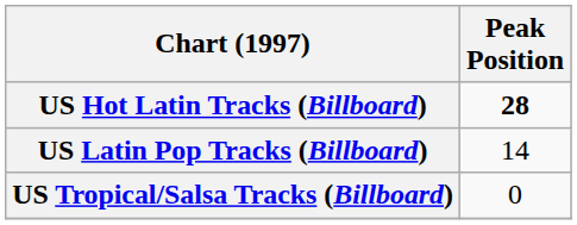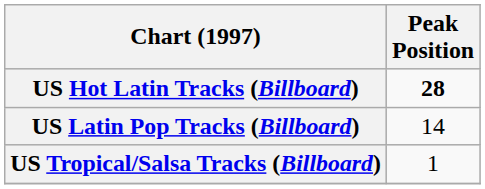US Tropical/Salsa Tracks (Billboard) | Peak Position: 0 -> 1
